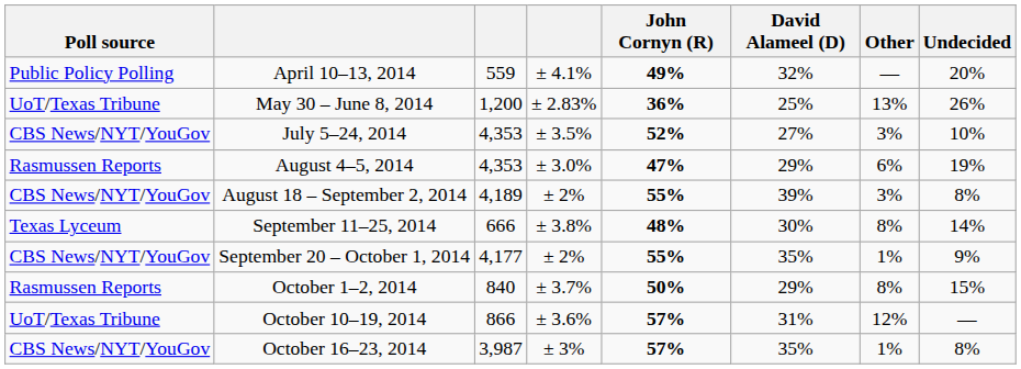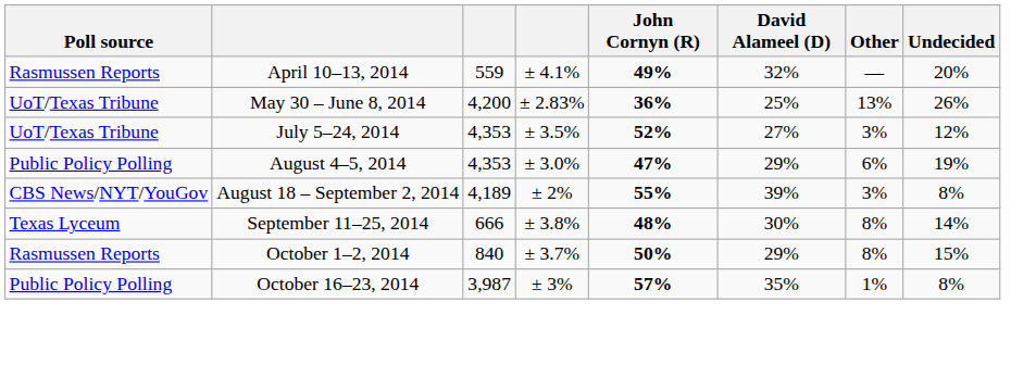April 10–13, 2014 | Poll source: Public Policy Polling -> Rasmussen Reports
May 30 – June 8, 2014 | column 3: 1,200 -> 4,200
July 5–24, 2014 | Poll source: CBS News/NYT/YouGov -> UoT/Texas Tribune
July 5–24, 2014 | Undecided: 10% -> 12%
August 4–5, 2014 | Poll source: Rasmussen Reports -> Public Policy Polling
- row: CBS News/NYT/YouGov | September 20 – October 1, 2014 | 4,177 | ± 2% | 55% | 35% | 1% | 9%
- row: UoT/Texas Tribune | October 10–19, 2014 | 866 | ± 3.6% | 57% | 31% | 12% | —
October 16–23, 2014 | Poll source: CBS News/NYT/YouGov -> Public Policy Polling
